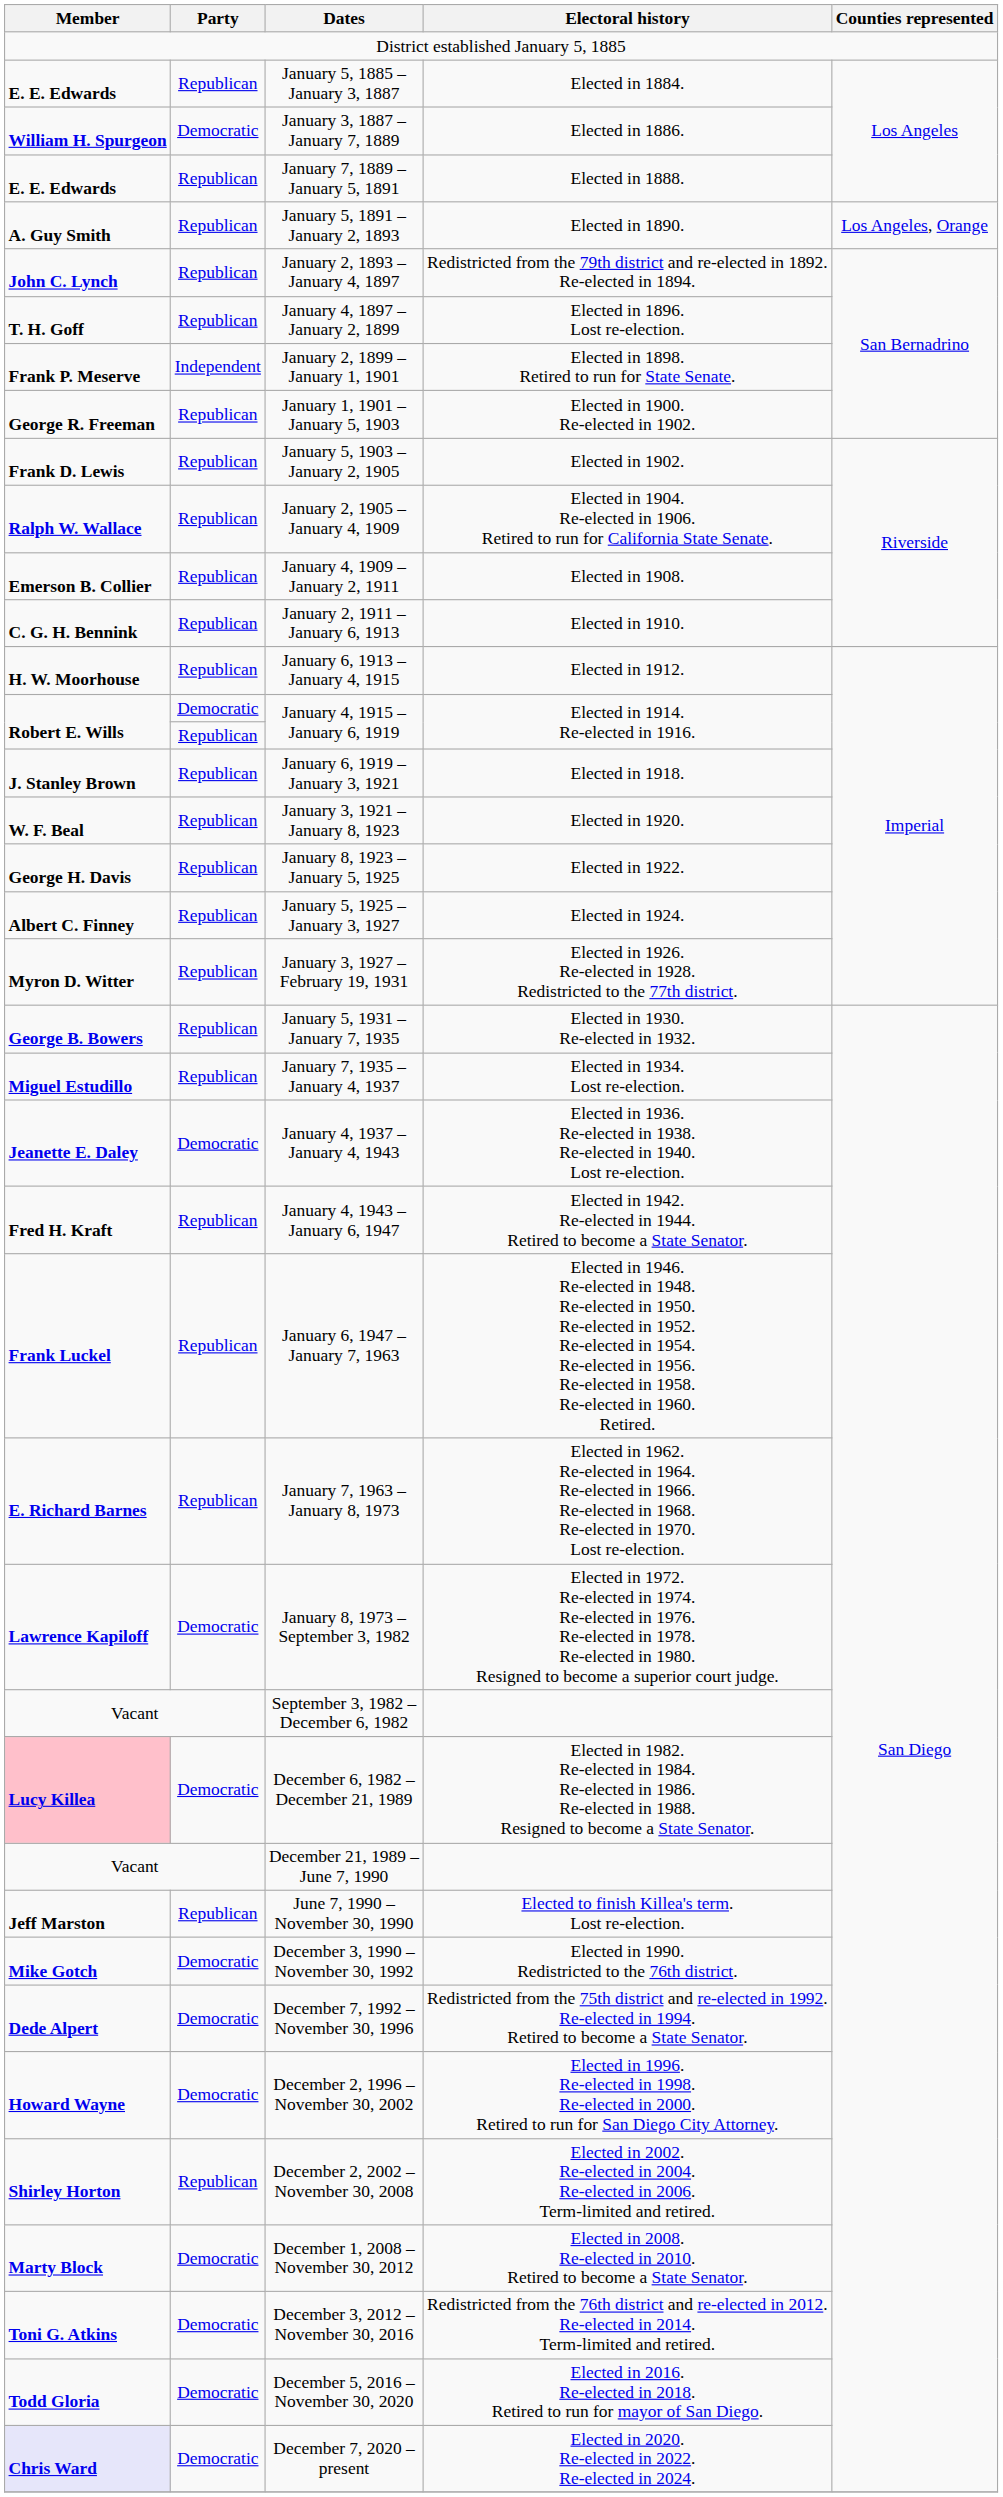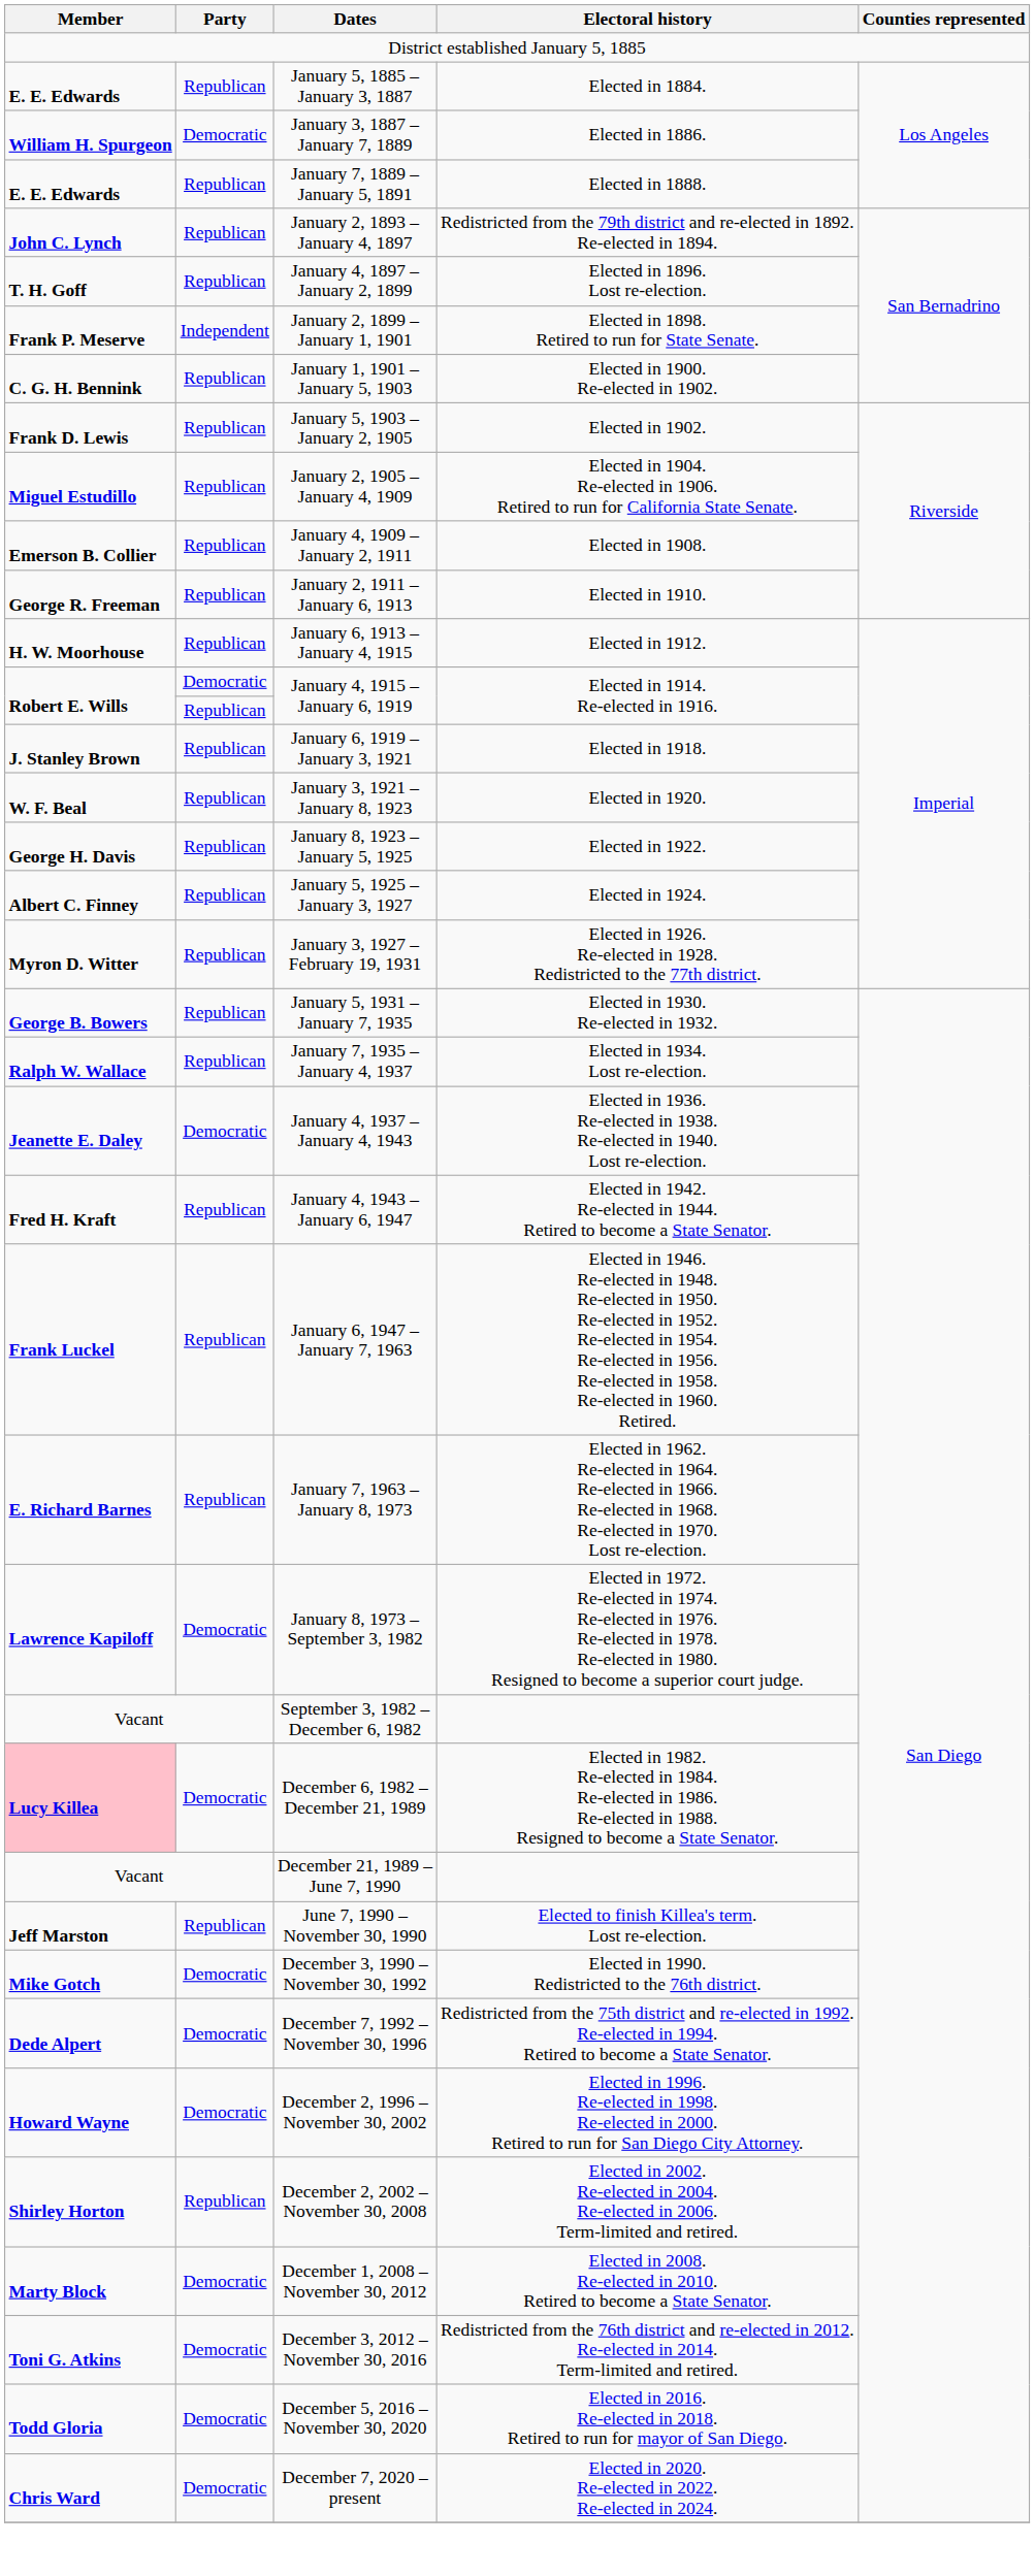- row: A. Guy Smith | Republican | January 5, 1891 – January 2, 1893 | Elected in 1890. | Los Angeles, Orange
January 1, 1901 – January 5, 1903 | Member: George R. Freeman -> C. G. H. Bennink
January 2, 1905 – January 4, 1909 | Member: Ralph W. Wallace -> Miguel Estudillo
January 2, 1911 – January 6, 1913 | Member: C. G. H. Bennink -> George R. Freeman
January 7, 1935 – January 4, 1937 | Member: Miguel Estudillo -> Ralph W. Wallace
December 7, 2020 – present | Member: lavender background -> no background
